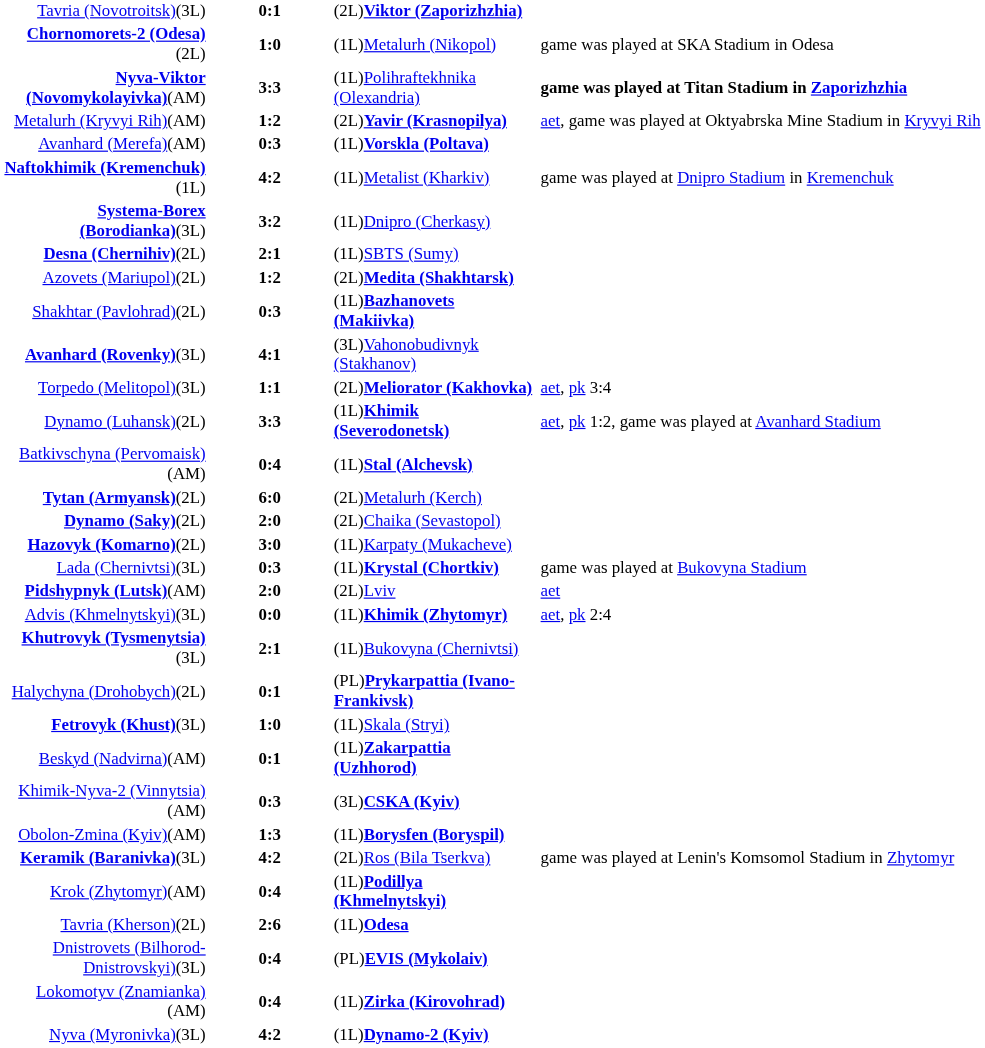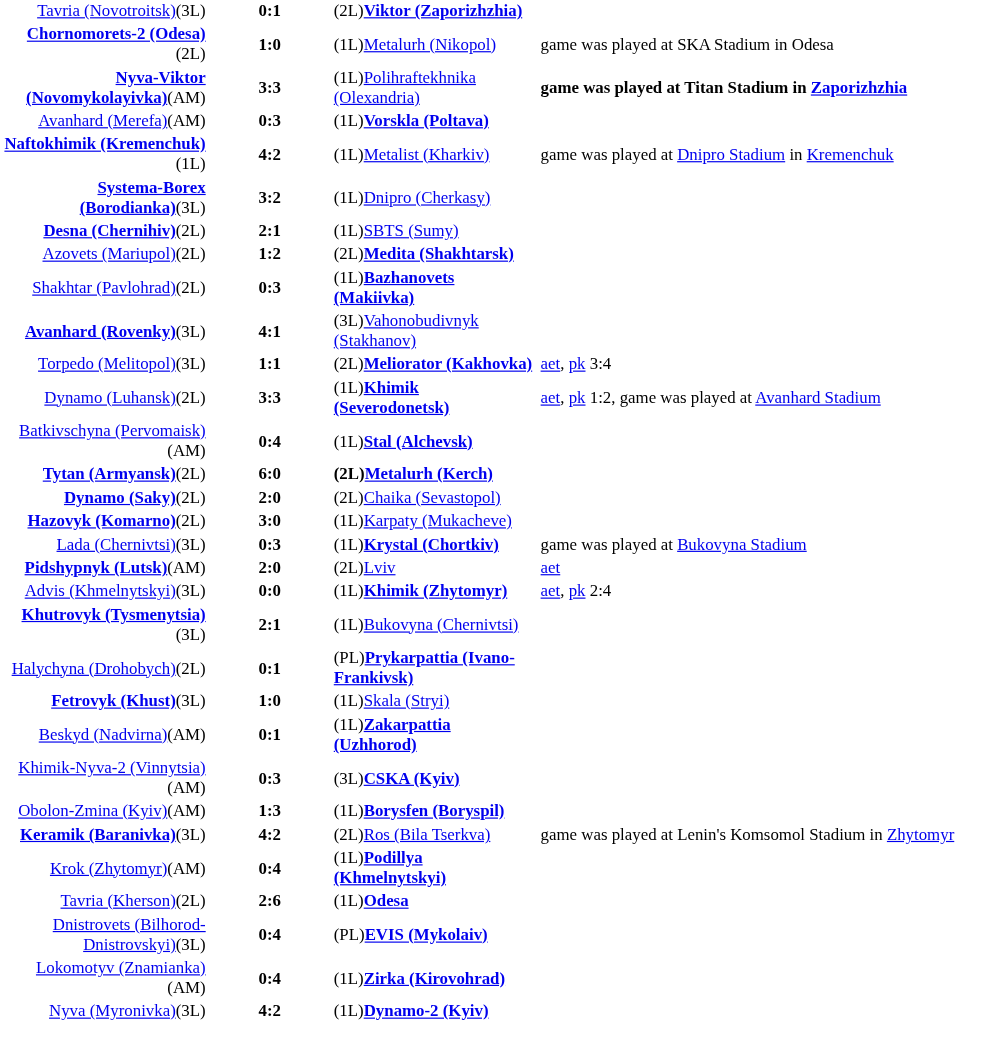- row: Metalurh (Kryvyi Rih)(AM) | 1:2 | (2L)Yavir (Krasnopilya) | aet, game was played at Oktyabrska Mine Stadium in Kryvyi Rih
Tytan (Armyansk)(2L) | column 3: normal -> bold
